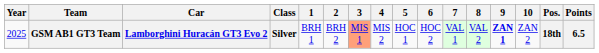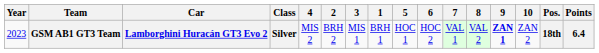columns swapped: 1 <-> 4
GSM AB1 GT3 Team | Year: 2025 -> 2023
GSM AB1 GT3 Team | 3: lightsalmon background -> no background
GSM AB1 GT3 Team | Points: 6.5 -> 6.4
